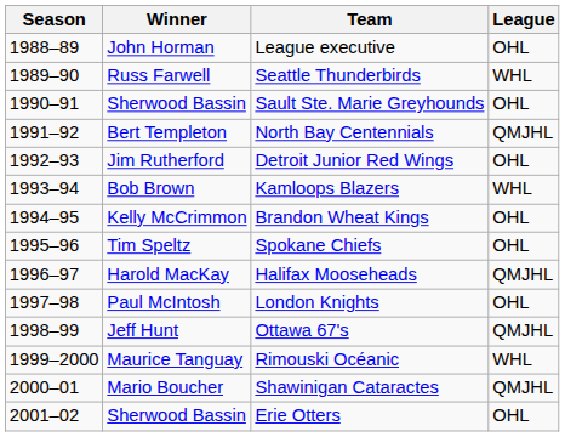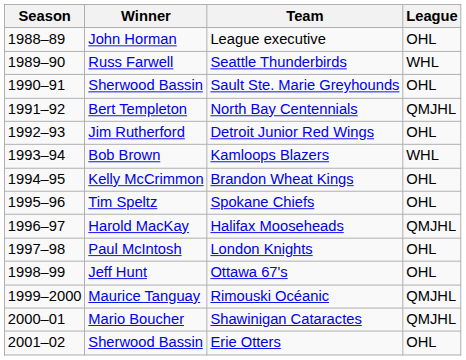Ottawa 67's | League: QMJHL -> OHL
Rimouski Océanic | League: WHL -> QMJHL
